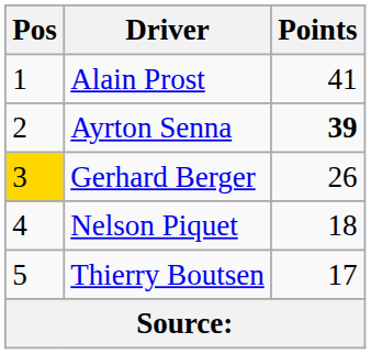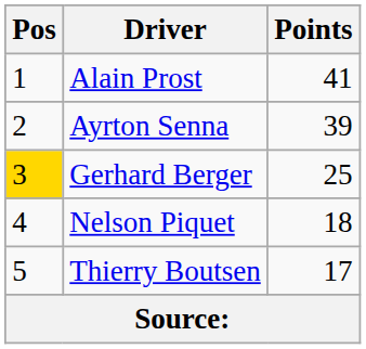Ayrton Senna | Points: bold -> normal
Gerhard Berger | Points: 26 -> 25
